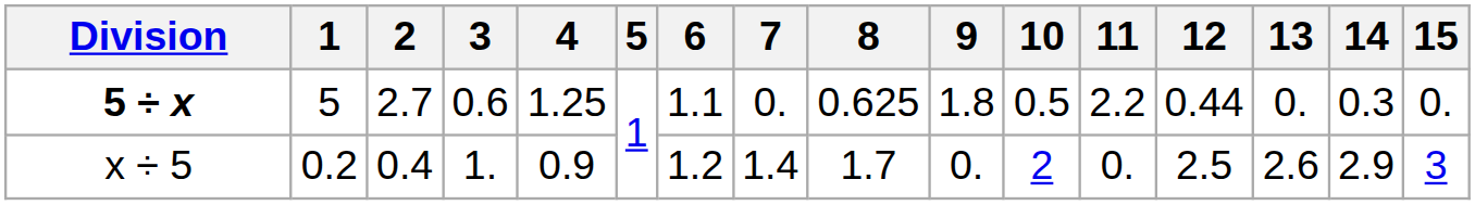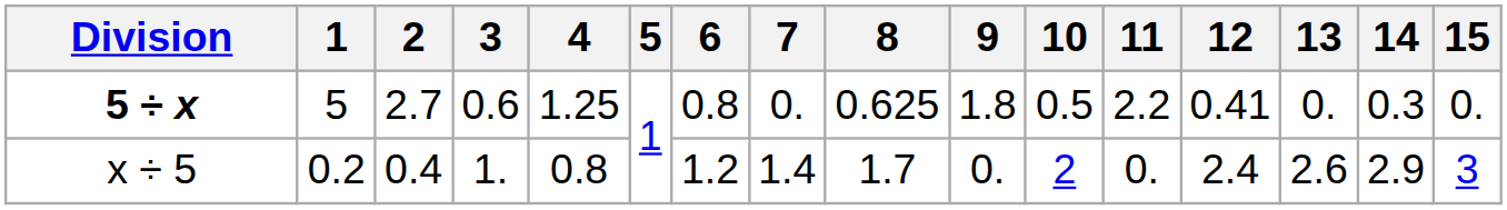5 ÷ x | 6: 1.1 -> 0.8
5 ÷ x | 12: 0.44 -> 0.41
x ÷ 5 | 4: 0.9 -> 0.8
x ÷ 5 | 12: 2.5 -> 2.4
